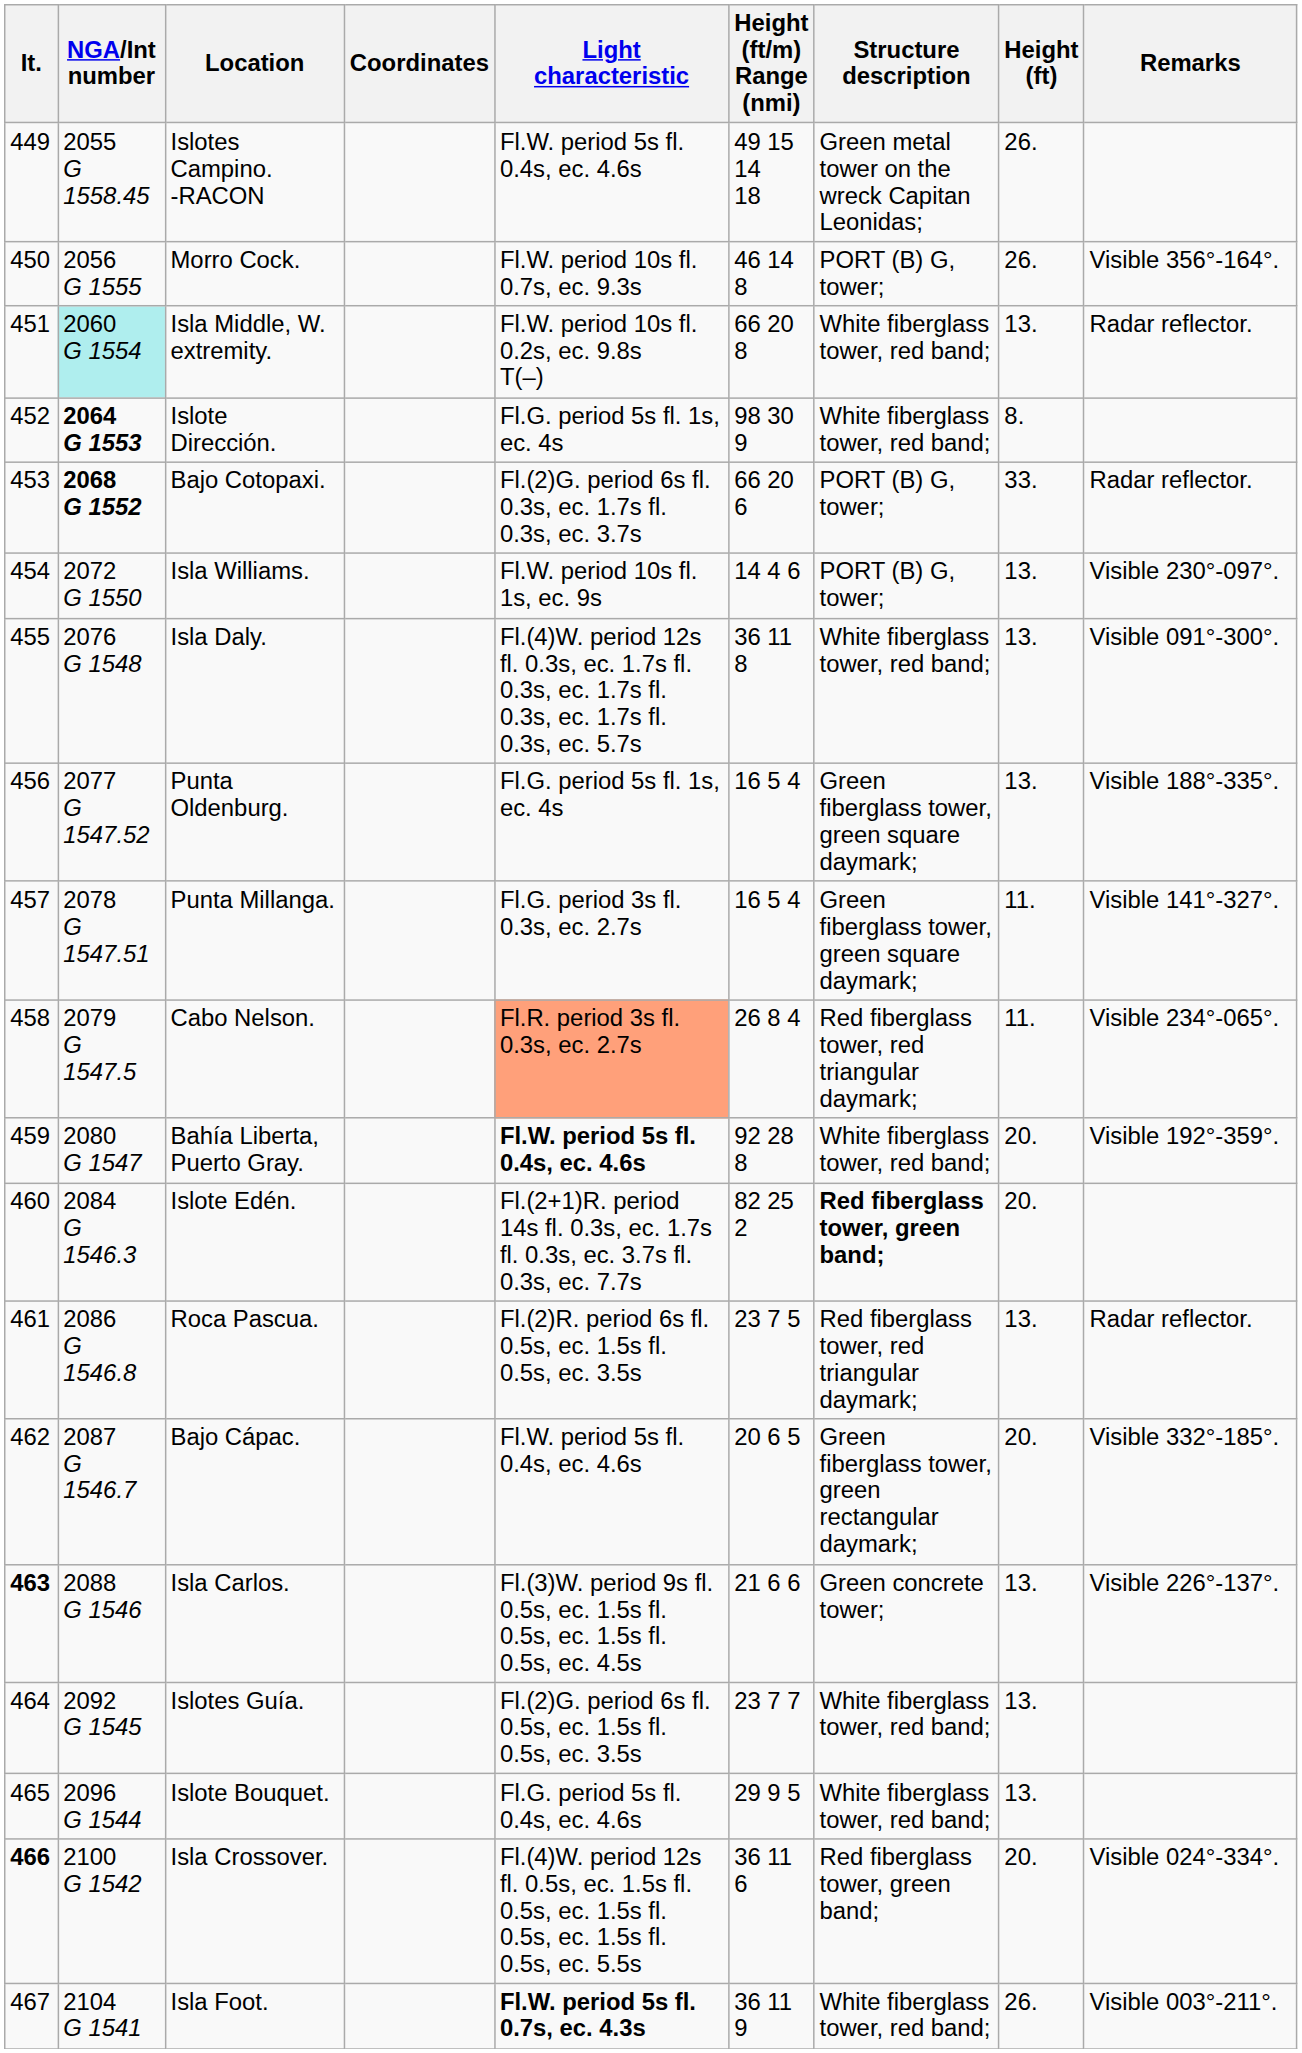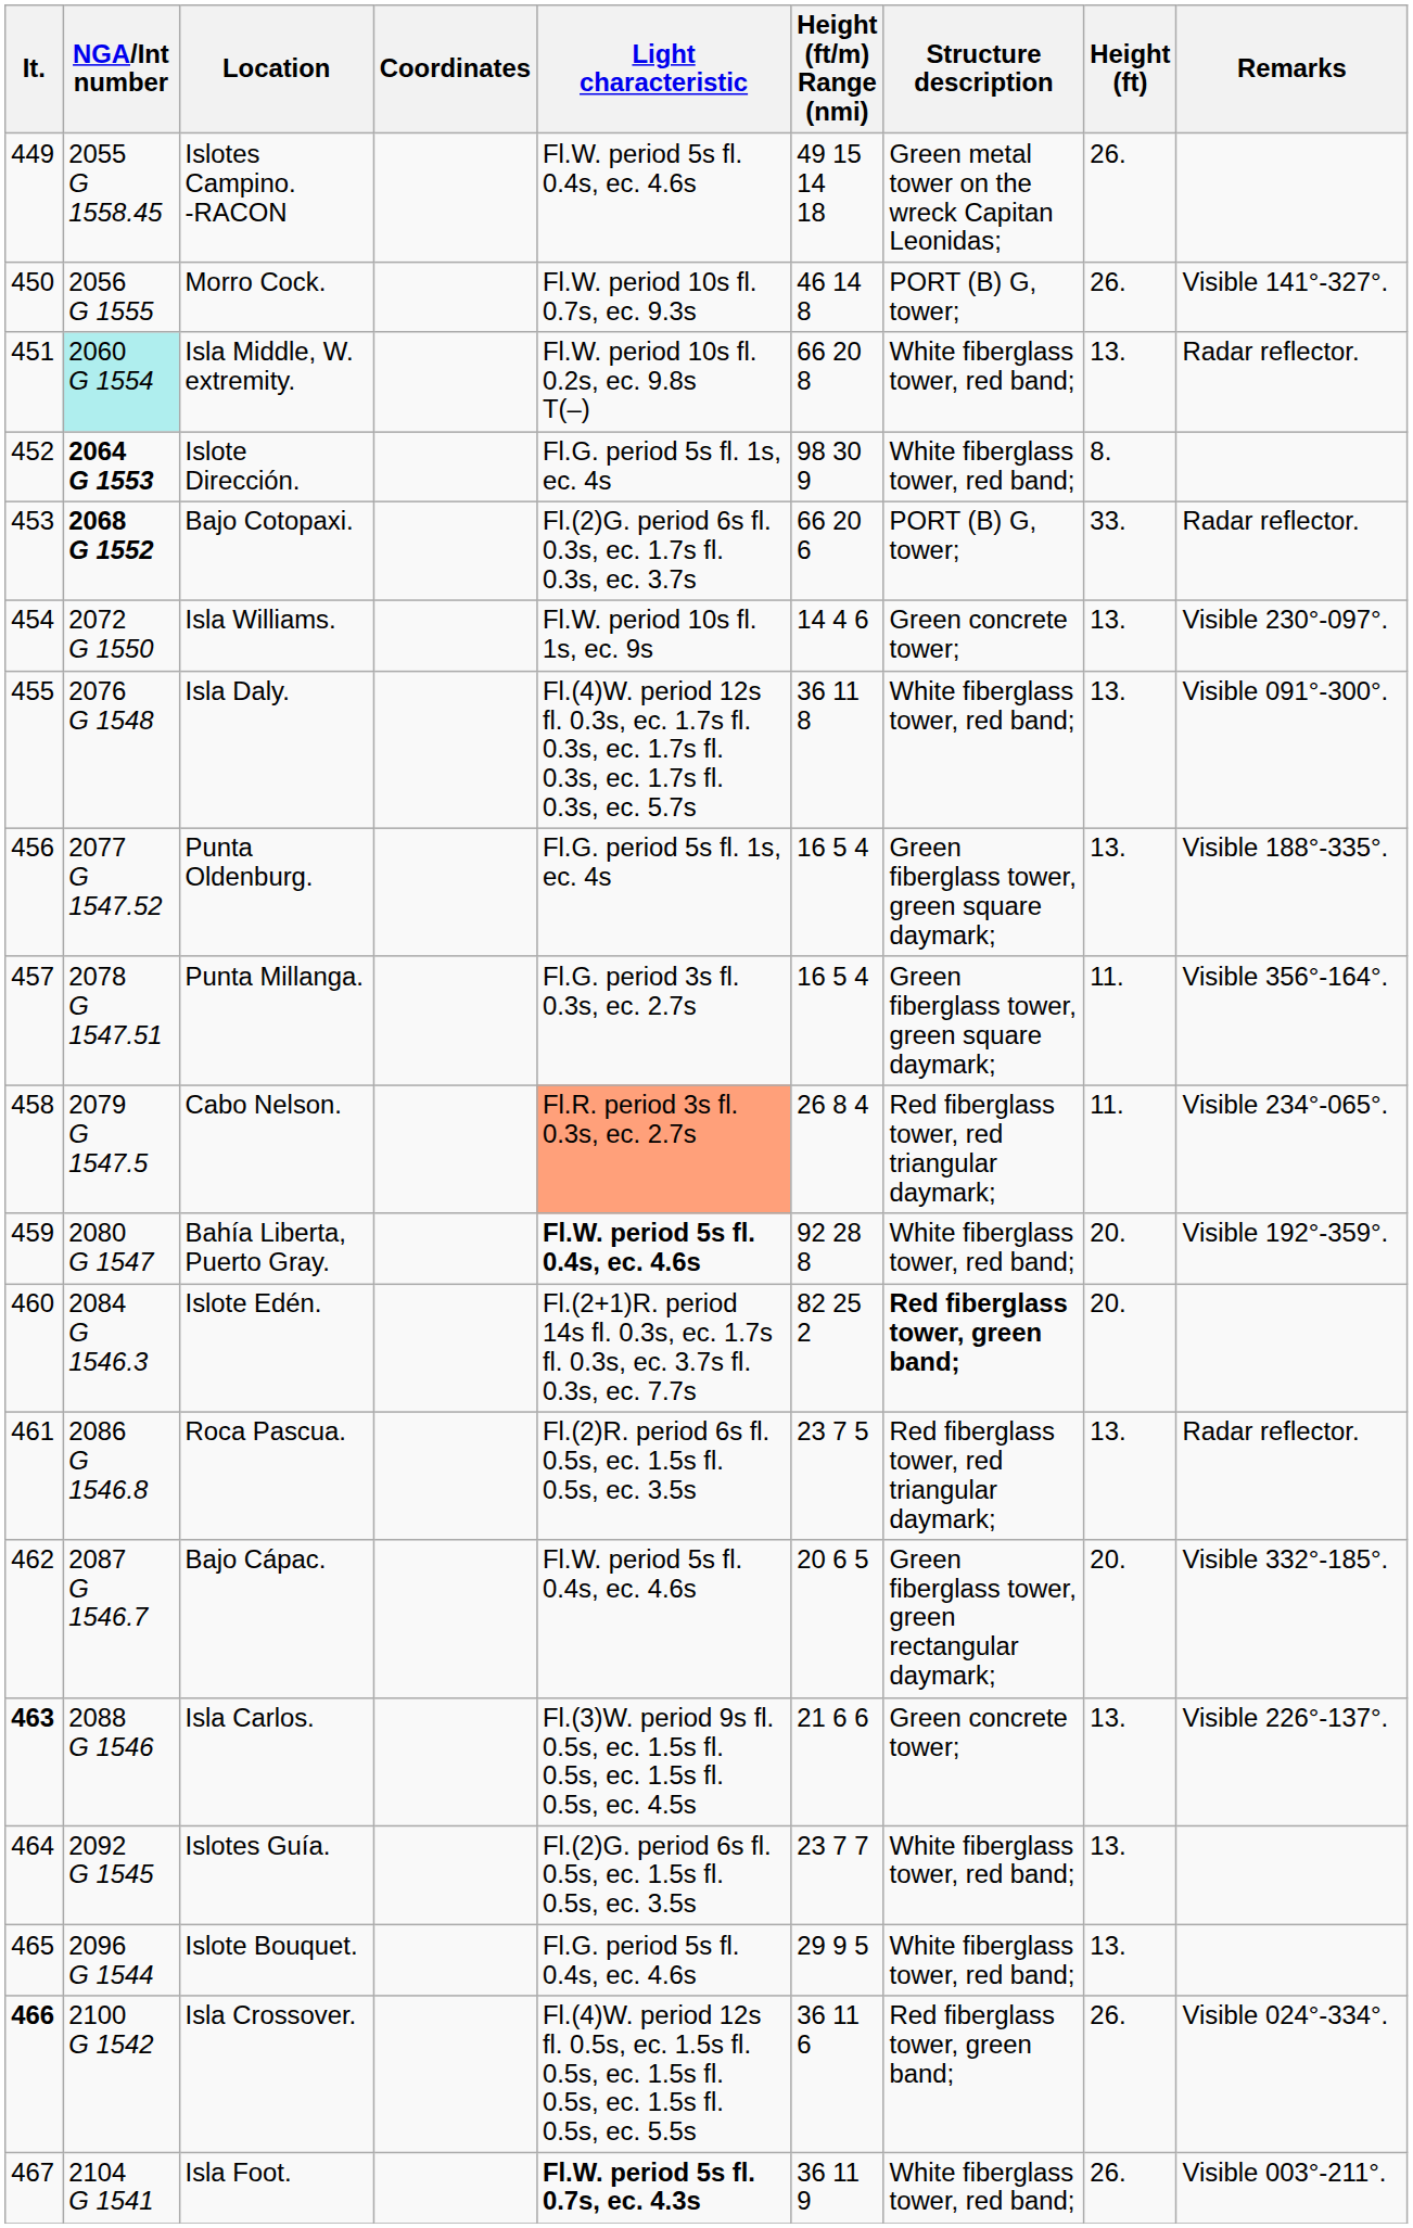Morro Cock. | Remarks: Visible 356°-164°. -> Visible 141°-327°.
Isla Williams. | Structure description: PORT (B) G, tower; -> Green concrete tower;
Punta Millanga. | Remarks: Visible 141°-327°. -> Visible 356°-164°.
Isla Crossover. | Height (ft): 20. -> 26.
